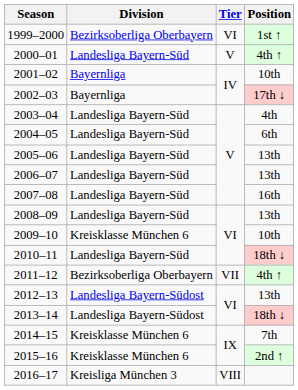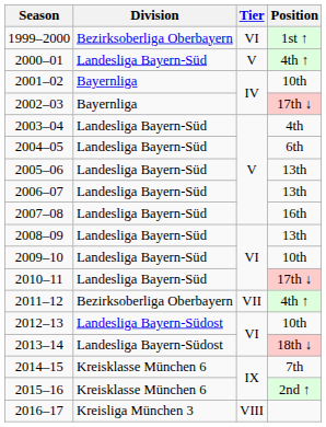2009–10 | Division: Kreisklasse München 6 -> Landesliga Bayern-Süd
2010–11 | Position: 18th ↓ -> 17th ↓
2012–13 | Position: 13th -> 10th
